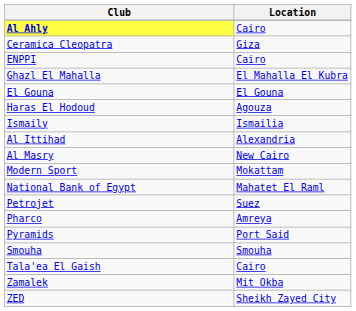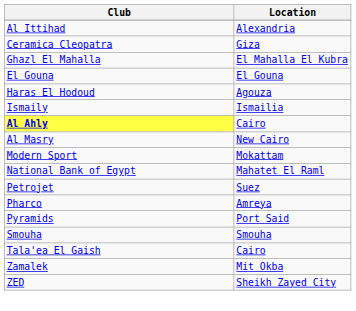rows swapped: Al Ahly <-> Al Ittihad
- row: ENPPI | Cairo
